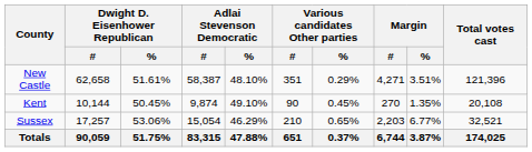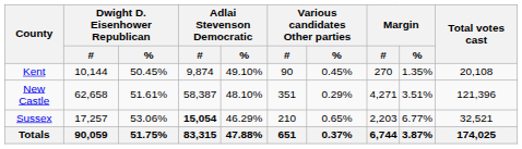rows swapped: Kent <-> New Castle
Sussex | Adlai Stevenson Democratic / #: normal -> bold
